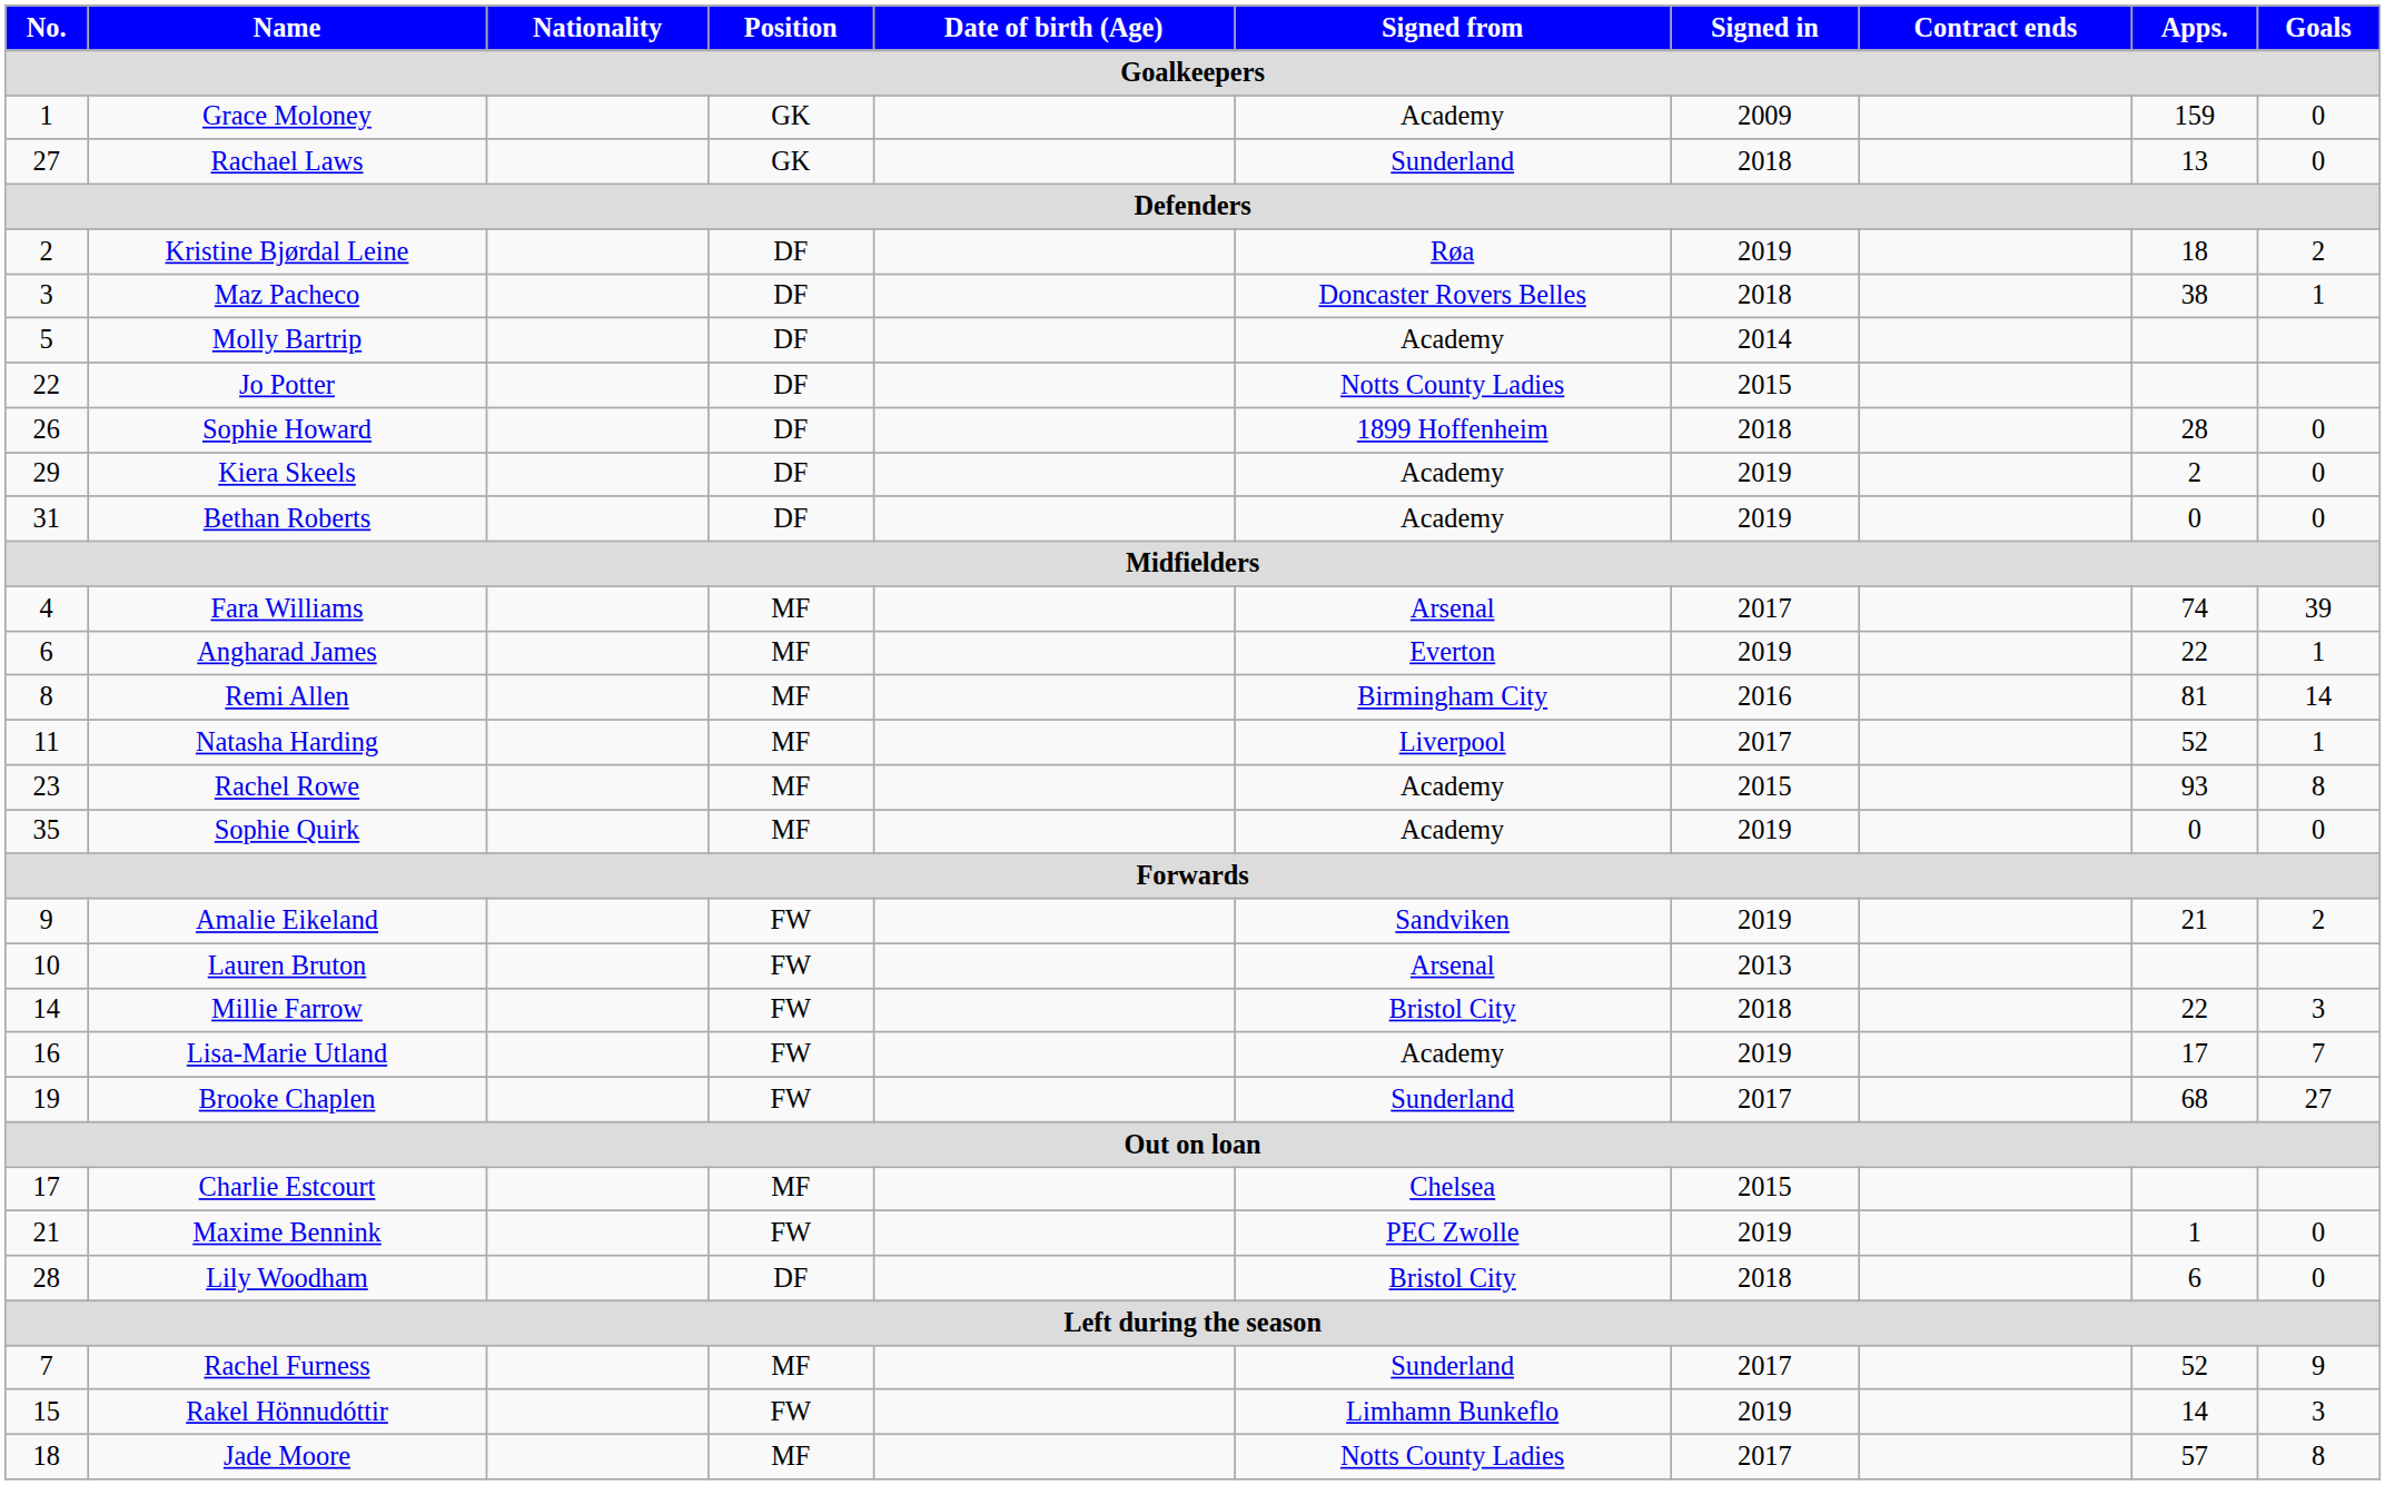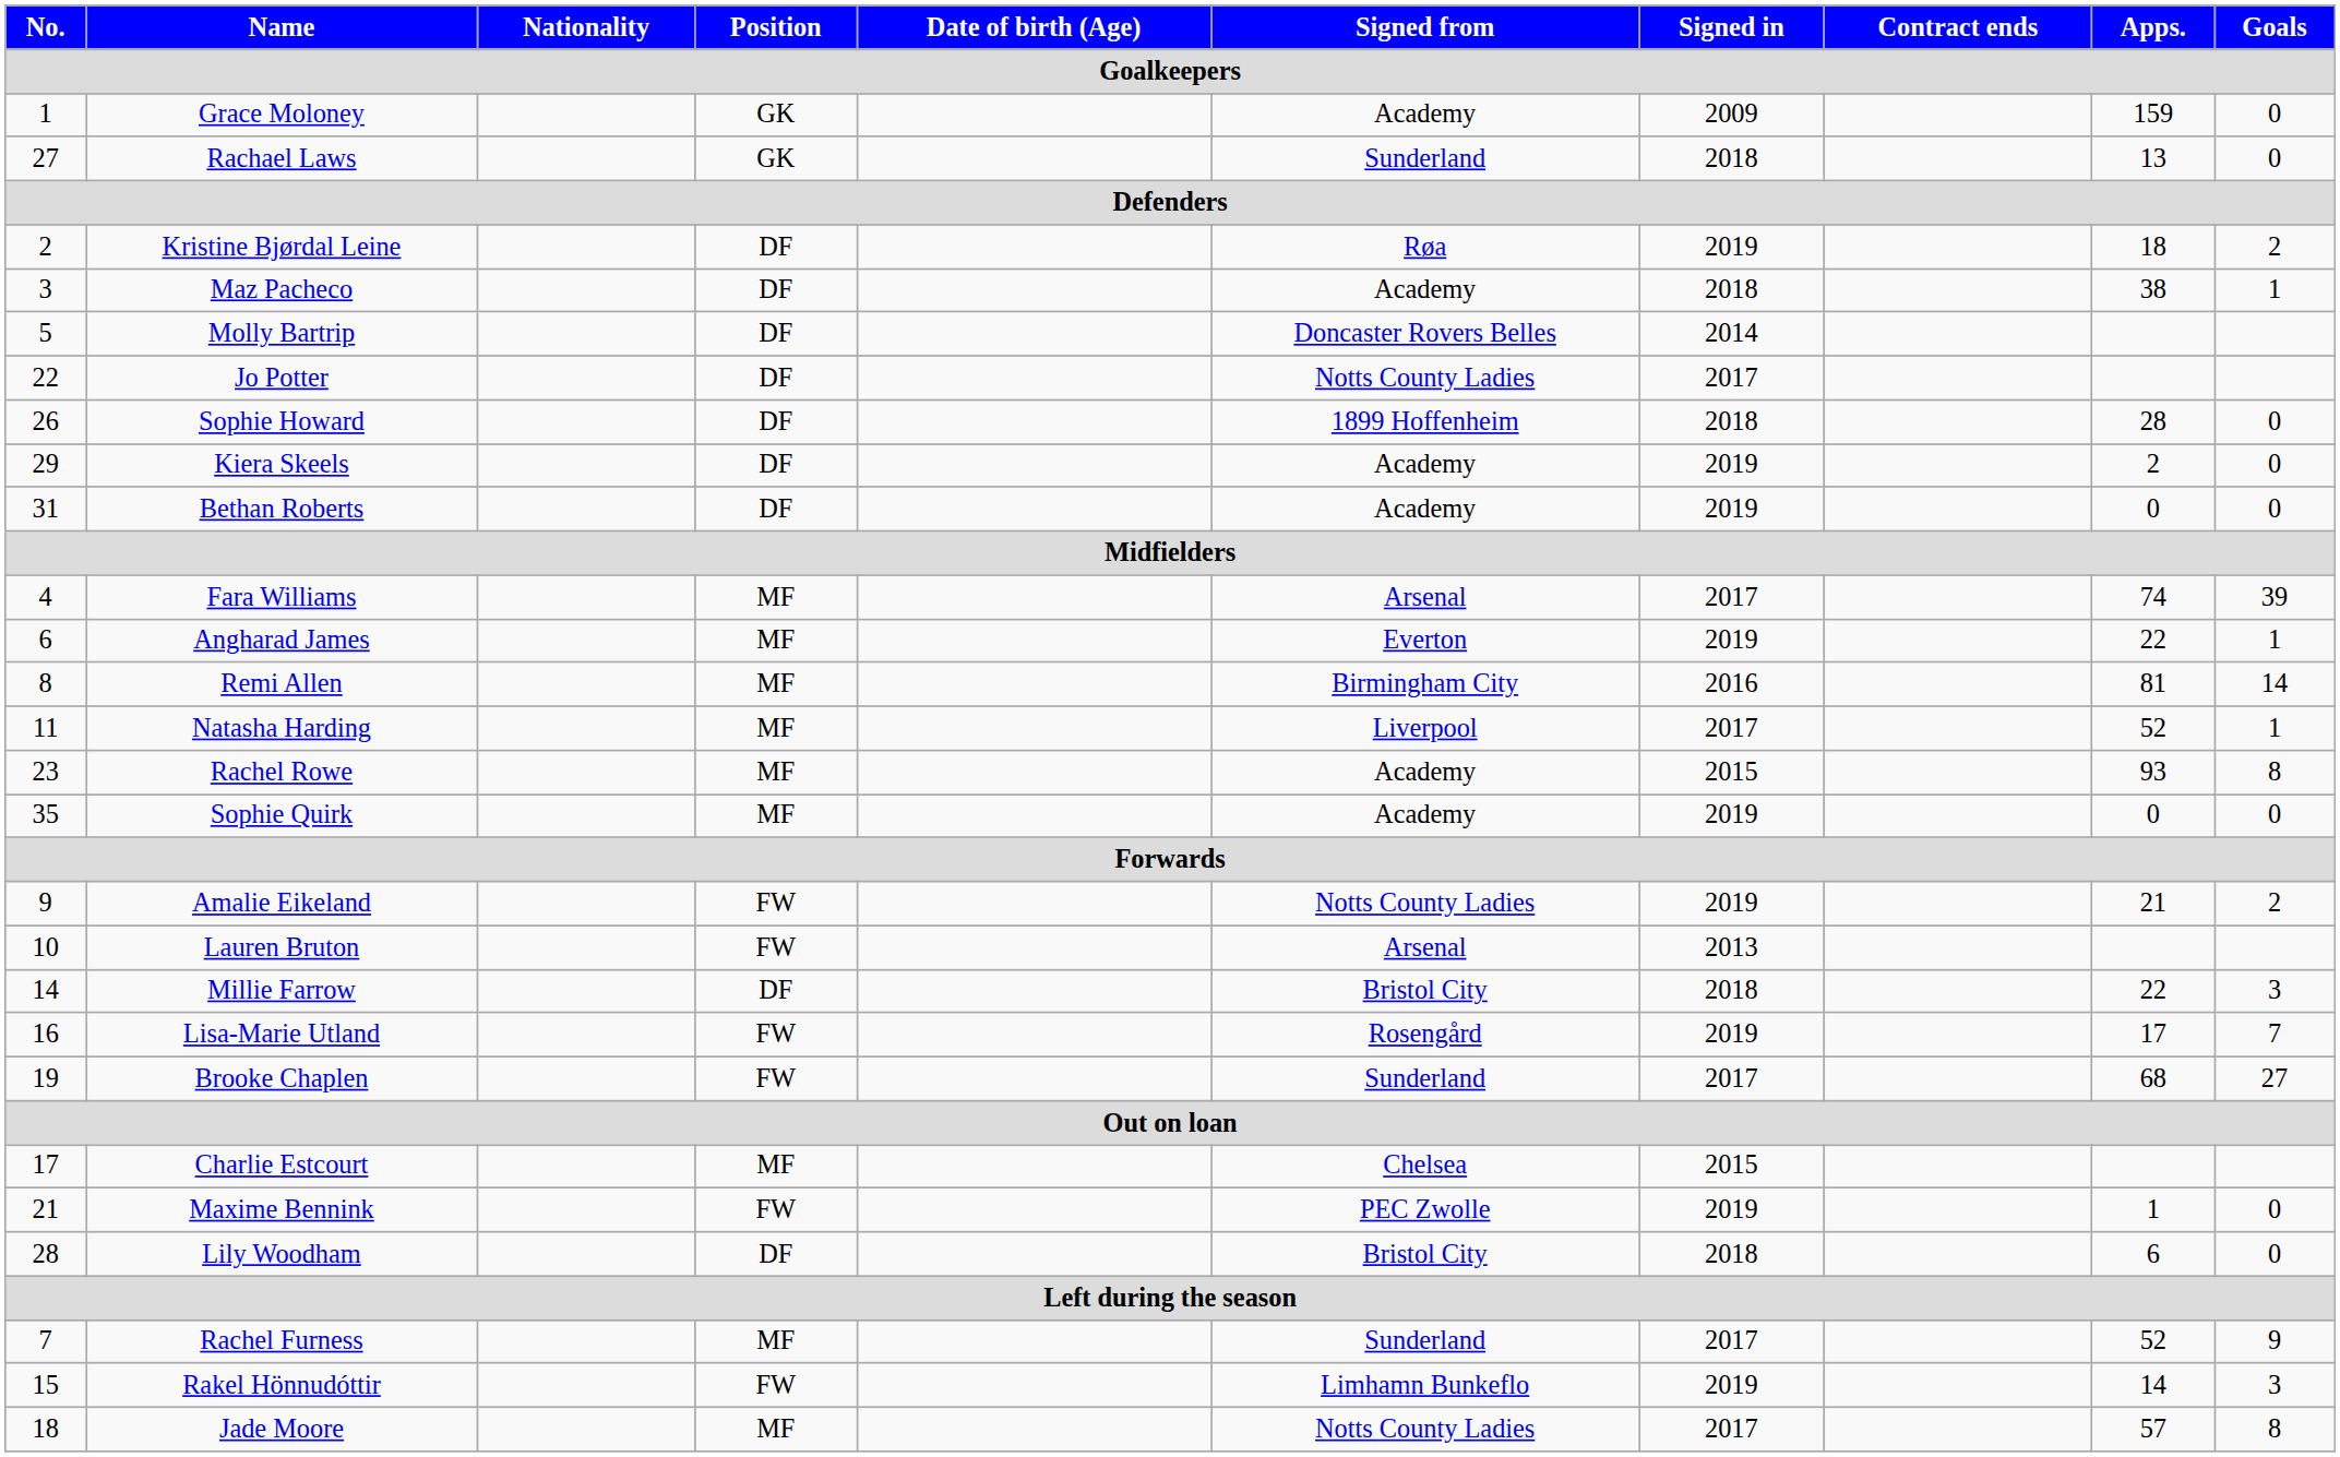Maz Pacheco | Signed from: Doncaster Rovers Belles -> Academy
Molly Bartrip | Signed from: Academy -> Doncaster Rovers Belles
Jo Potter | Signed in: 2015 -> 2017
Amalie Eikeland | Signed from: Sandviken -> Notts County Ladies
Millie Farrow | Position: FW -> DF
Lisa-Marie Utland | Signed from: Academy -> Rosengård
